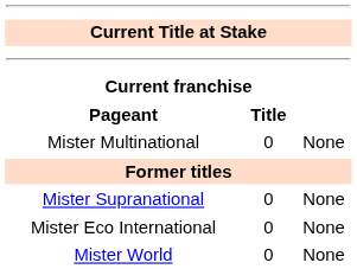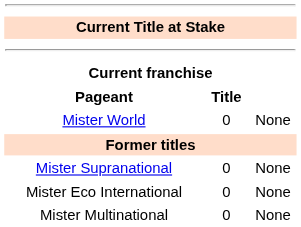rows swapped: Mister World <-> Mister Multinational
